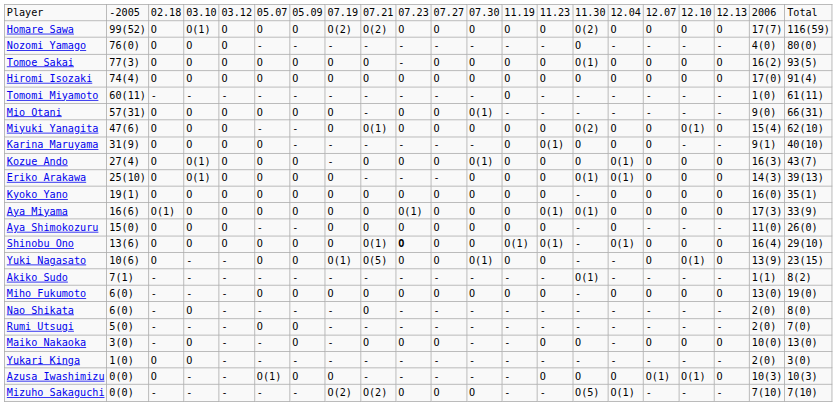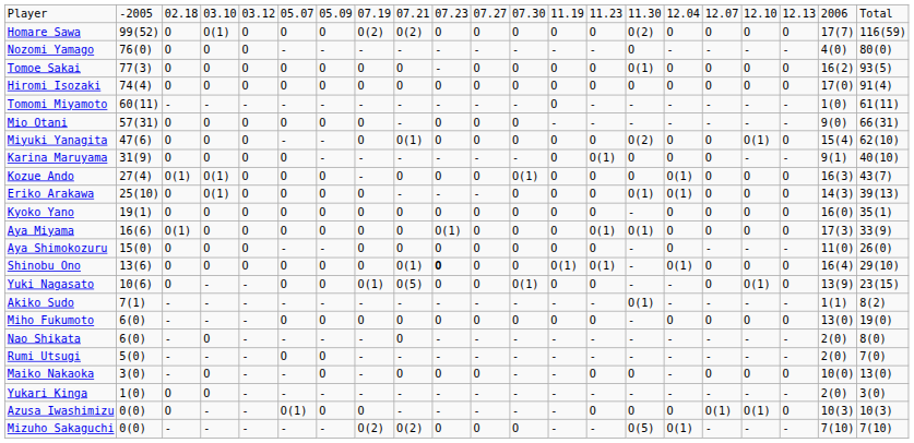Mio Otani | column 12: O(1) -> O
Kozue Ando | column 3: O -> O(1)
